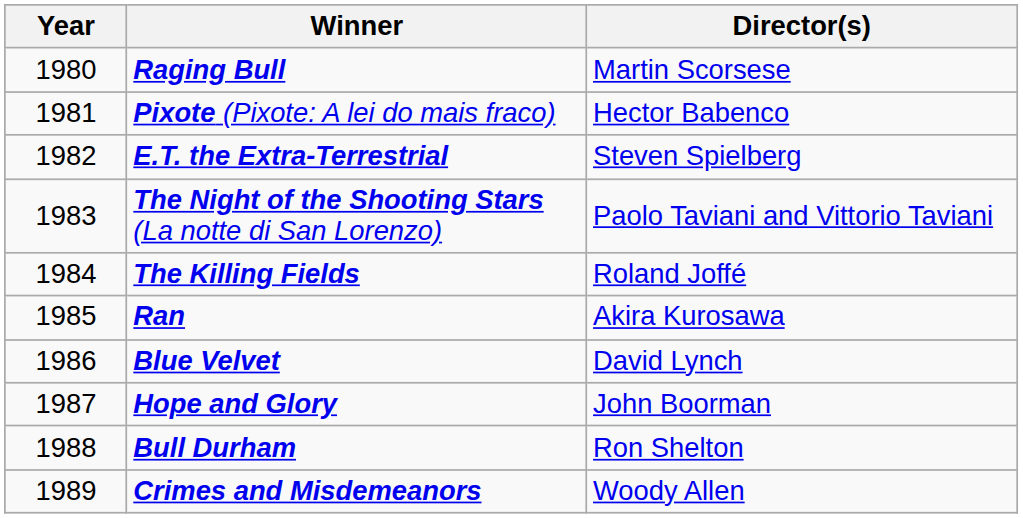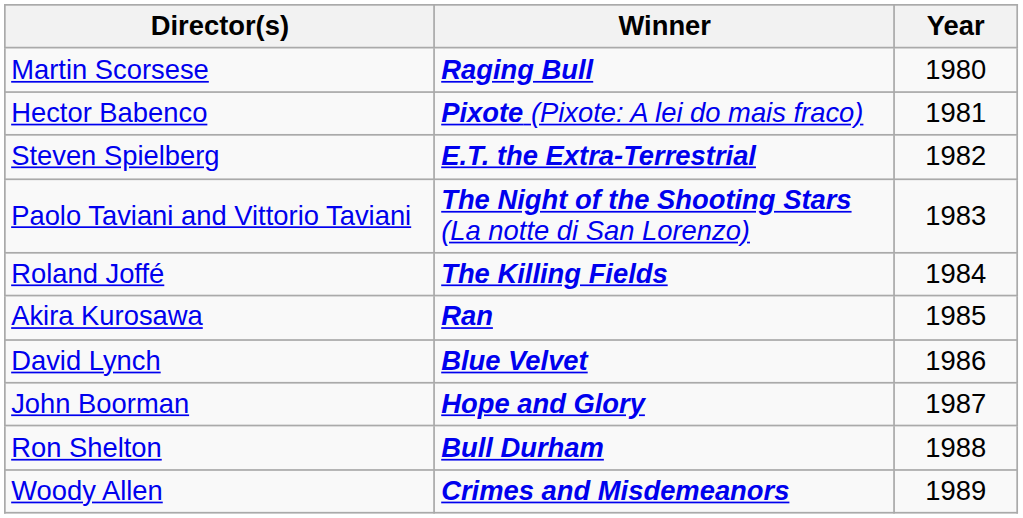columns swapped: Year <-> Director(s)
